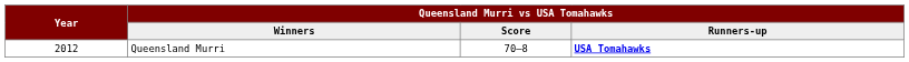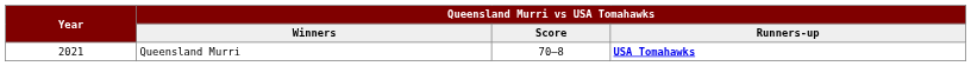Queensland Murri | Year: 2012 -> 2021
